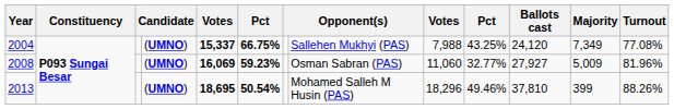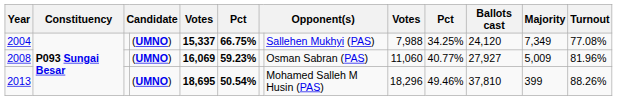2004 | column 10: 43.25% -> 34.25%
2008 | column 10: 32.77% -> 40.77%
